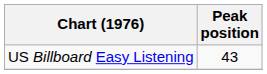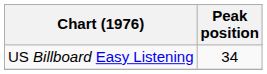US Billboard Easy Listening | Peak position: 43 -> 34
